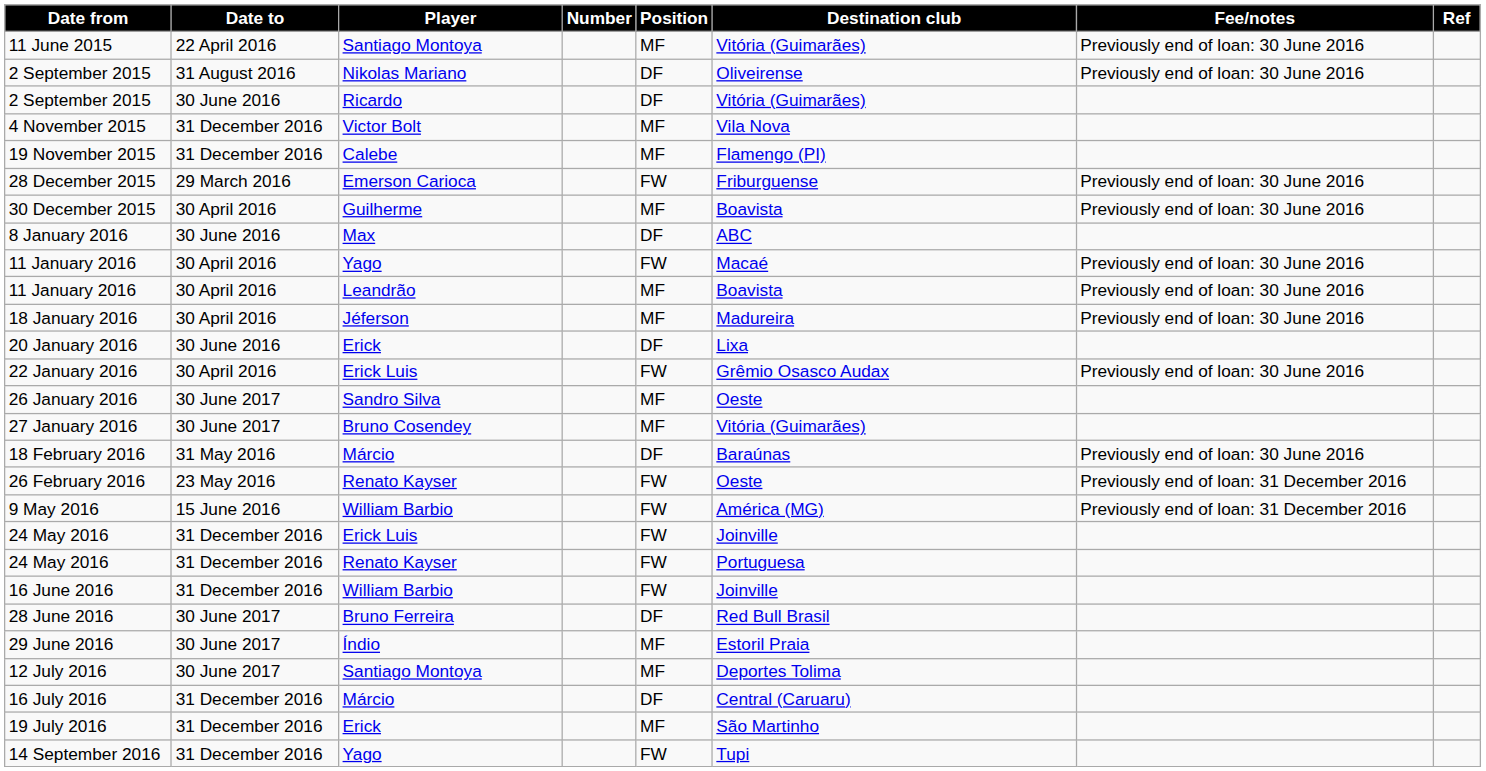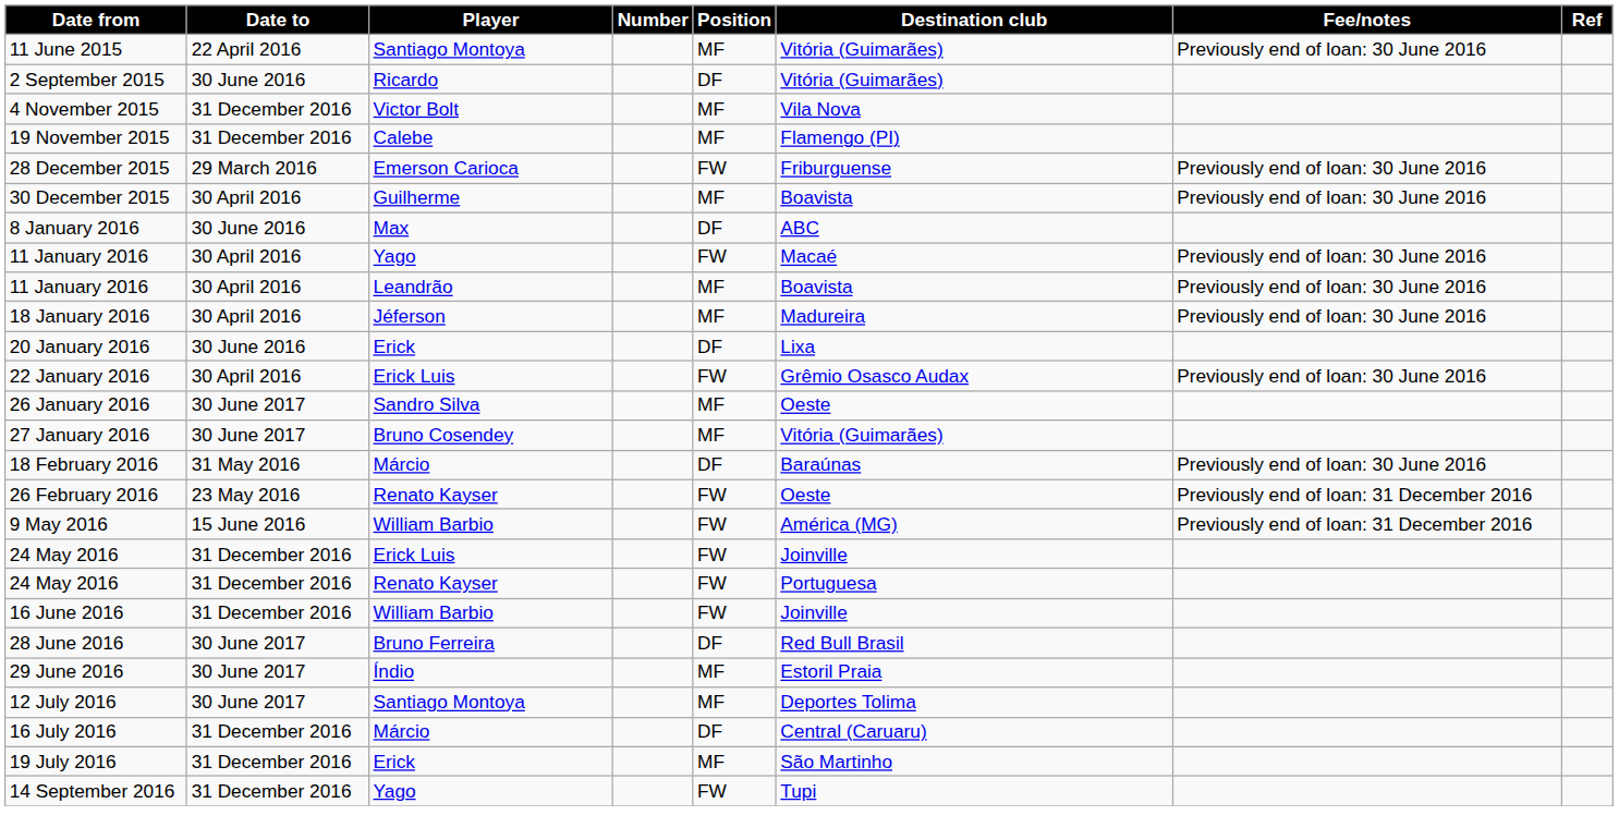- row: 2 September 2015 | 31 August 2016 | Nikolas Mariano | DF | Oliveirense | Previously end of loan: 30 June 2016
